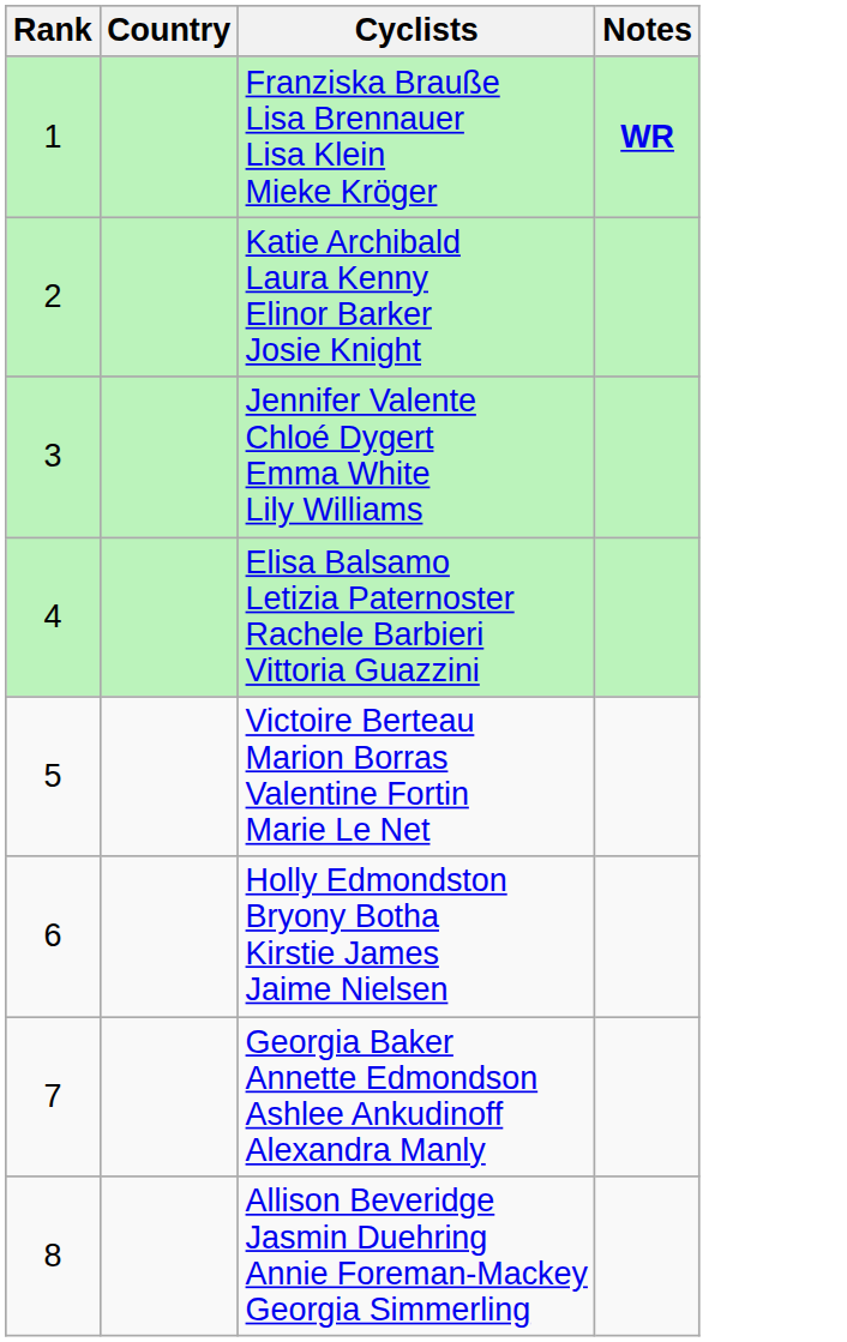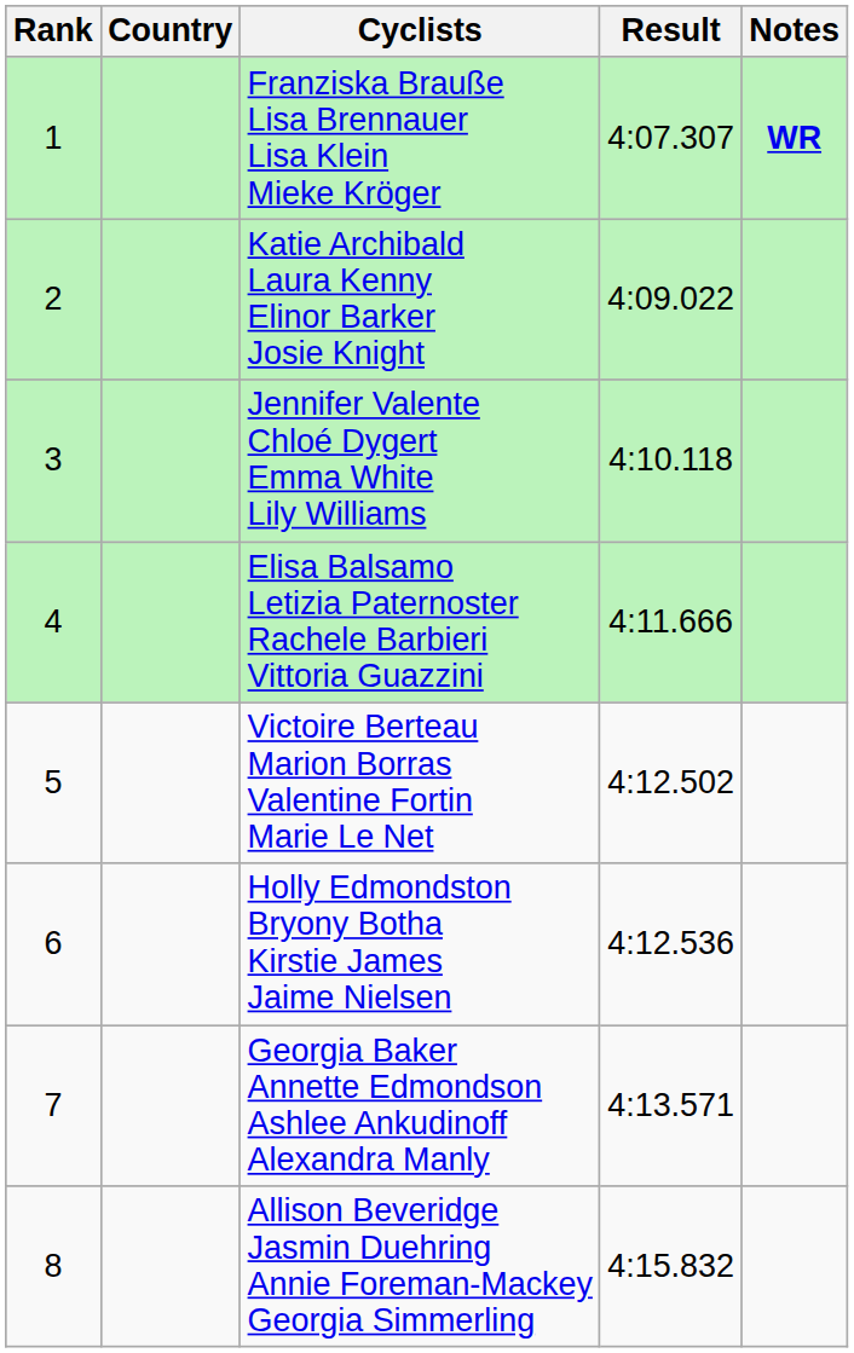+ column: Result | 4:07.307 | 4:09.022 | 4:10.118 | 4:11.666 | 4:12.502 | 4:12.536 | 4:13.571 | 4:15.832
